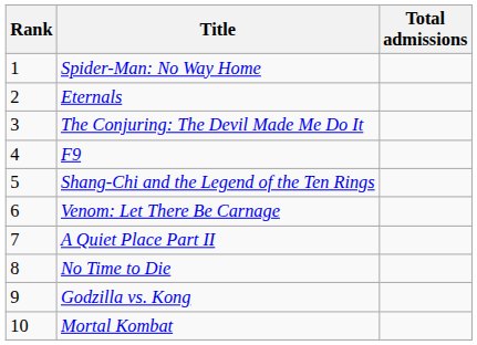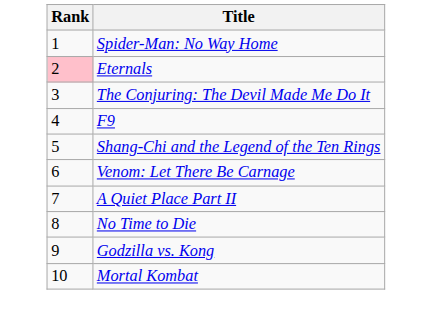- column: Total admissions
Eternals | Rank: no background -> pink background
